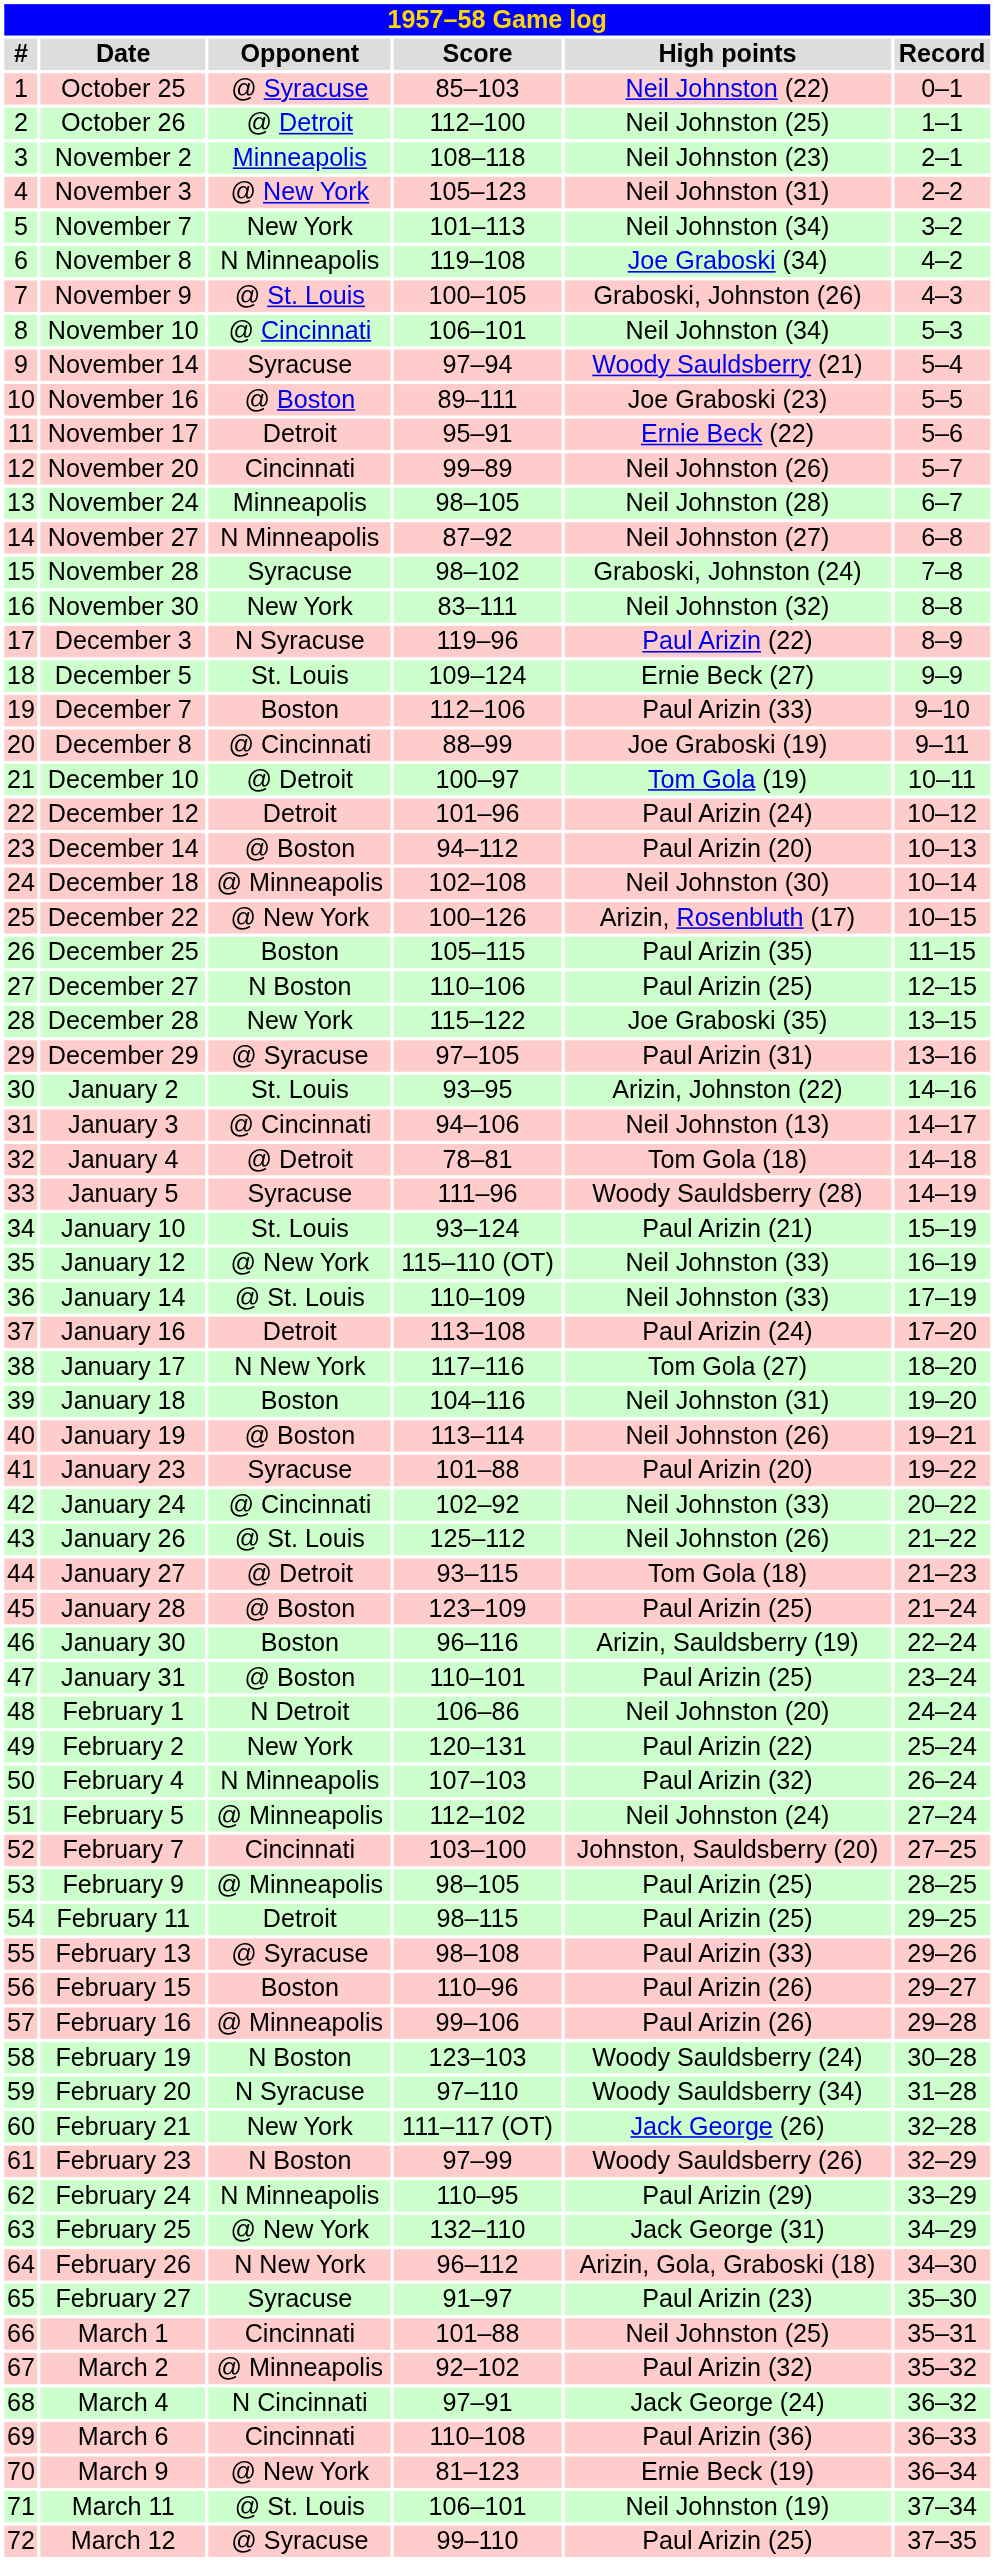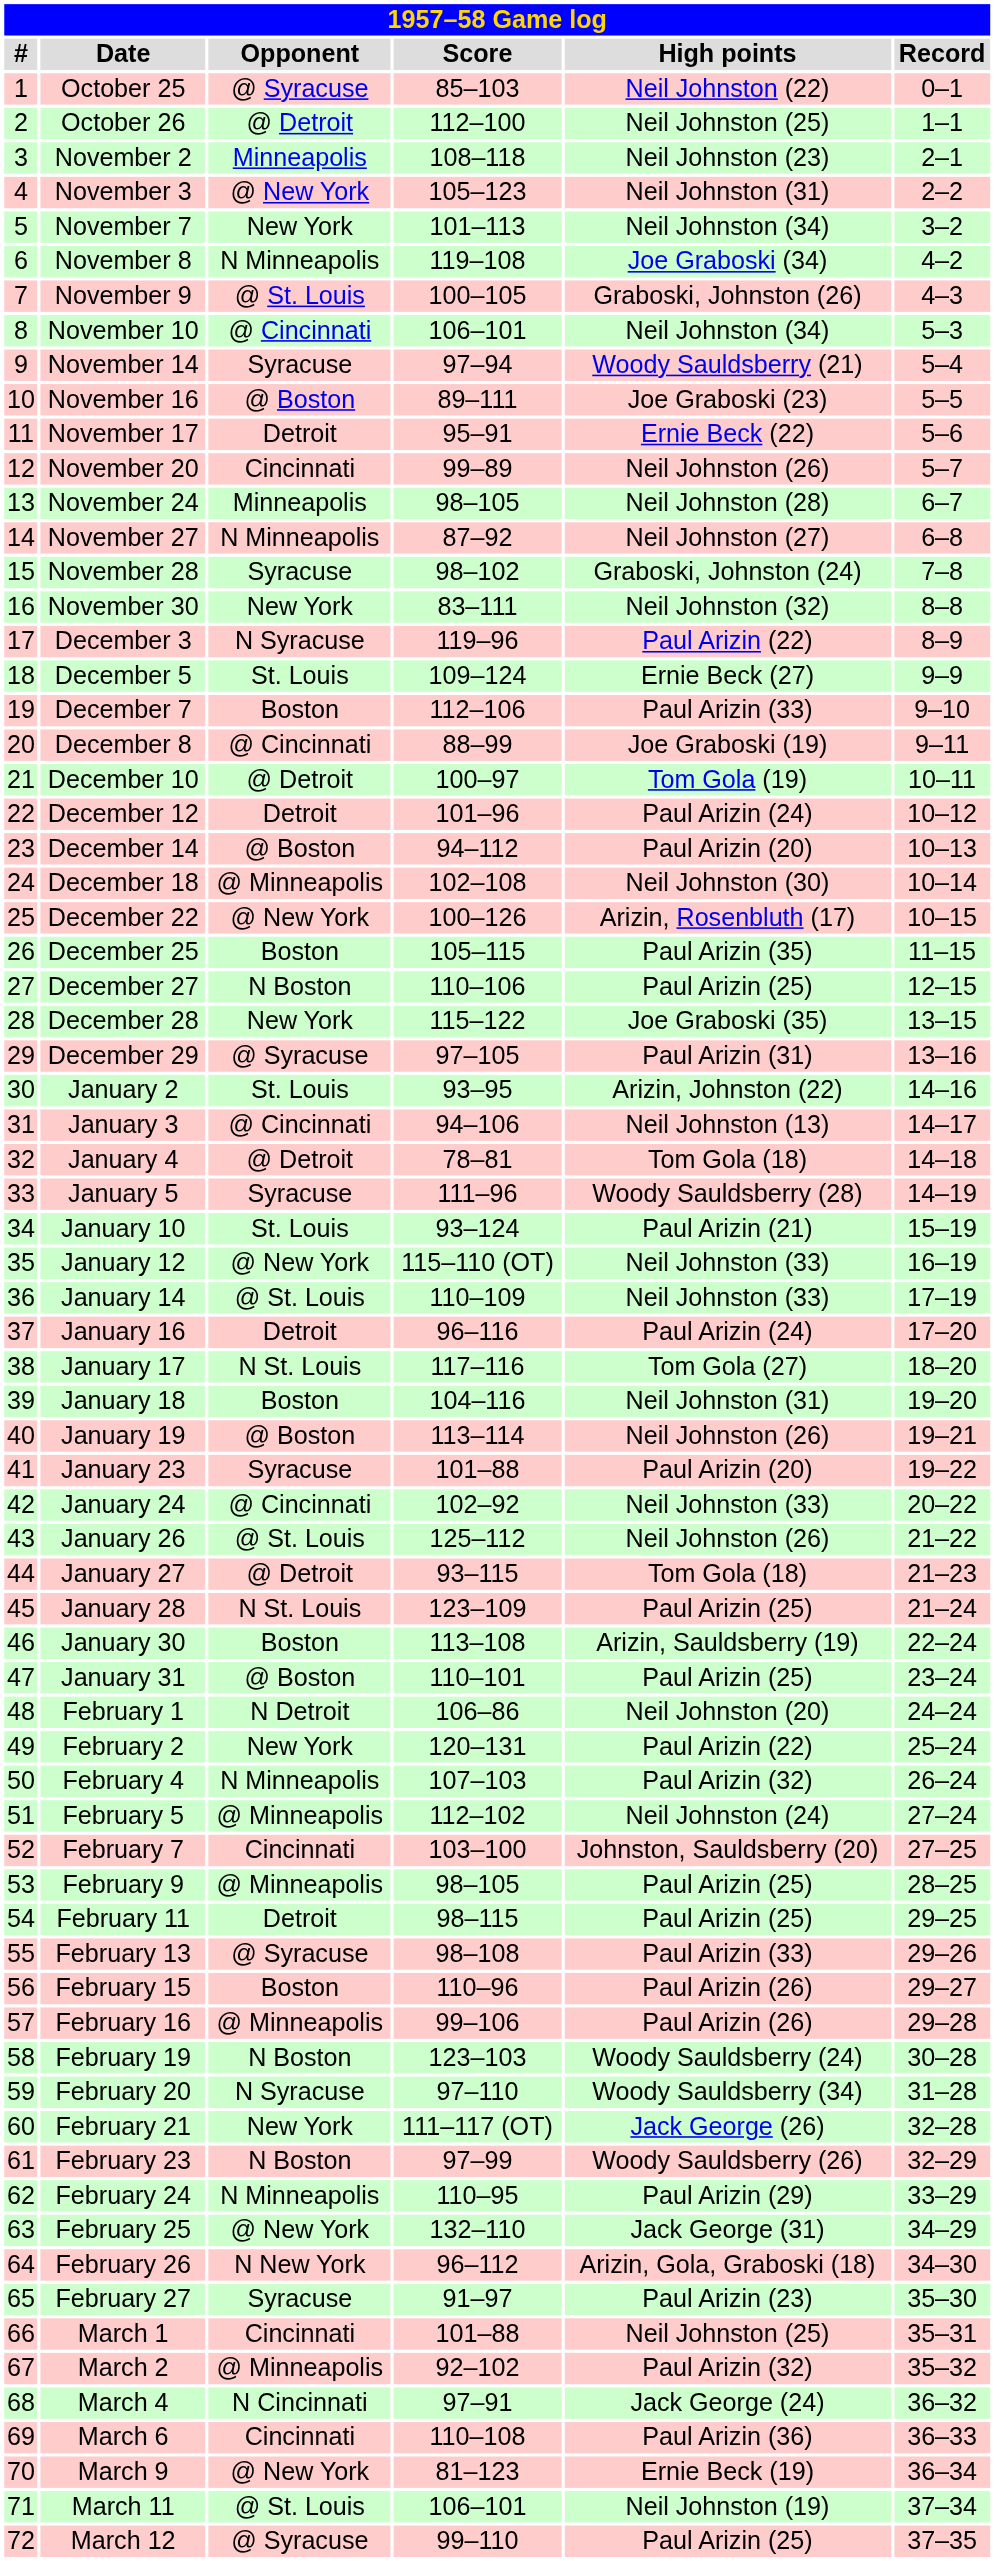January 16 | Score: 113–108 -> 96–116
January 17 | Opponent: N New York -> N St. Louis
January 28 | Opponent: @ Boston -> N St. Louis
January 30 | Score: 96–116 -> 113–108
